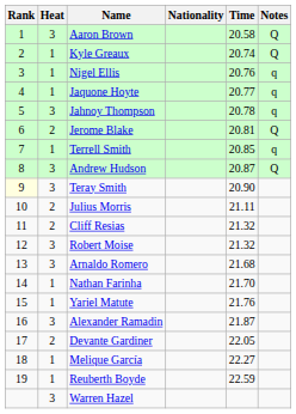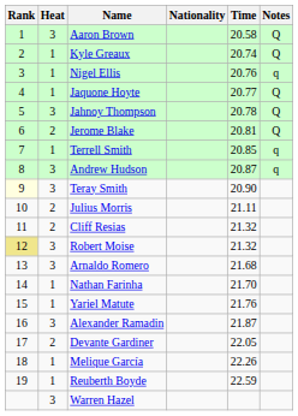Jaquone Hoyte | Notes: q -> Q
Jahnoy Thompson | Notes: q -> Q
Andrew Hudson | Notes: Q -> q
Robert Moise | Rank: no background -> khaki background
Melique García | Time: 22.27 -> 22.26
